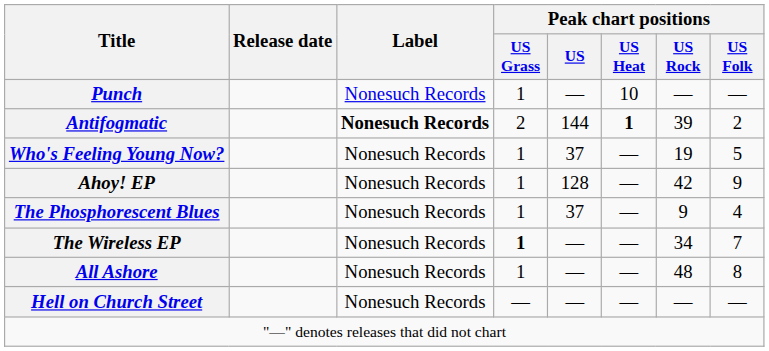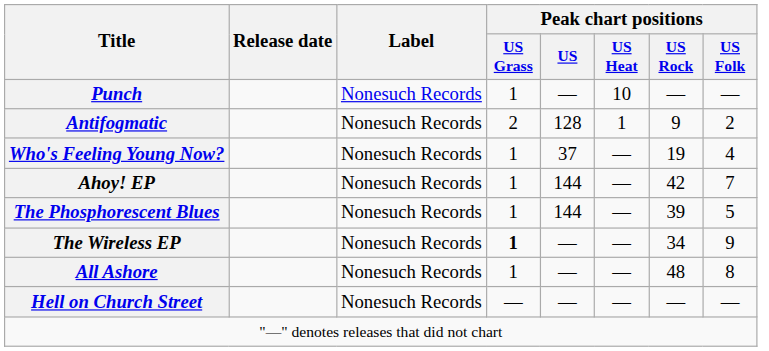Antifogmatic | Label: bold -> normal
Antifogmatic | Peak chart positions / US: 144 -> 128
Antifogmatic | Peak chart positions / US Heat: bold -> normal
Antifogmatic | Peak chart positions / US Rock: 39 -> 9
Who's Feeling Young Now? | Peak chart positions / US Folk: 5 -> 4
Ahoy! EP | Peak chart positions / US: 128 -> 144
Ahoy! EP | Peak chart positions / US Folk: 9 -> 7
The Phosphorescent Blues | Peak chart positions / US: 37 -> 144
The Phosphorescent Blues | Peak chart positions / US Rock: 9 -> 39
The Phosphorescent Blues | Peak chart positions / US Folk: 4 -> 5
The Wireless EP | Peak chart positions / US Folk: 7 -> 9
